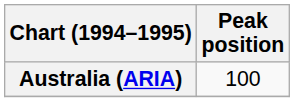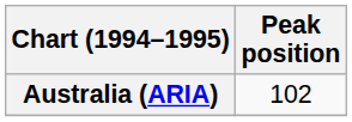Australia (ARIA) | Peak position: 100 -> 102
